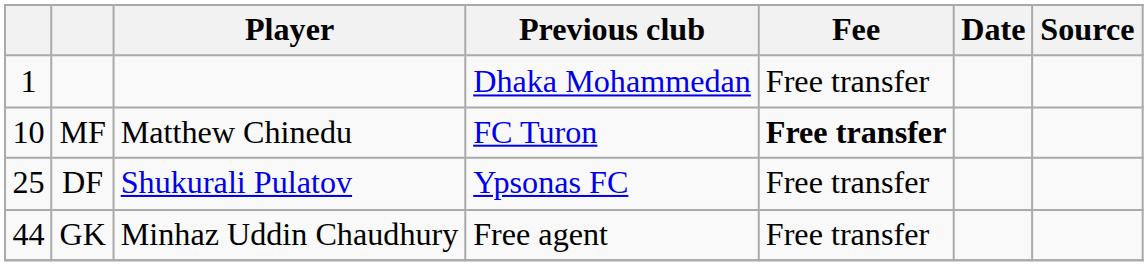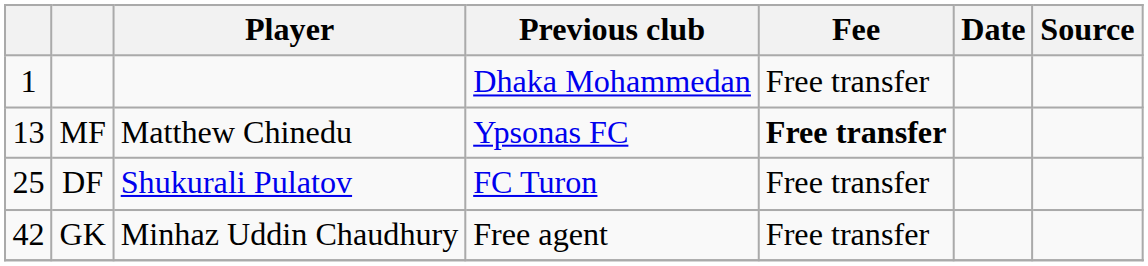MF | column 1: 10 -> 13
MF | Previous club: FC Turon -> Ypsonas FC
DF | Previous club: Ypsonas FC -> FC Turon
GK | column 1: 44 -> 42
